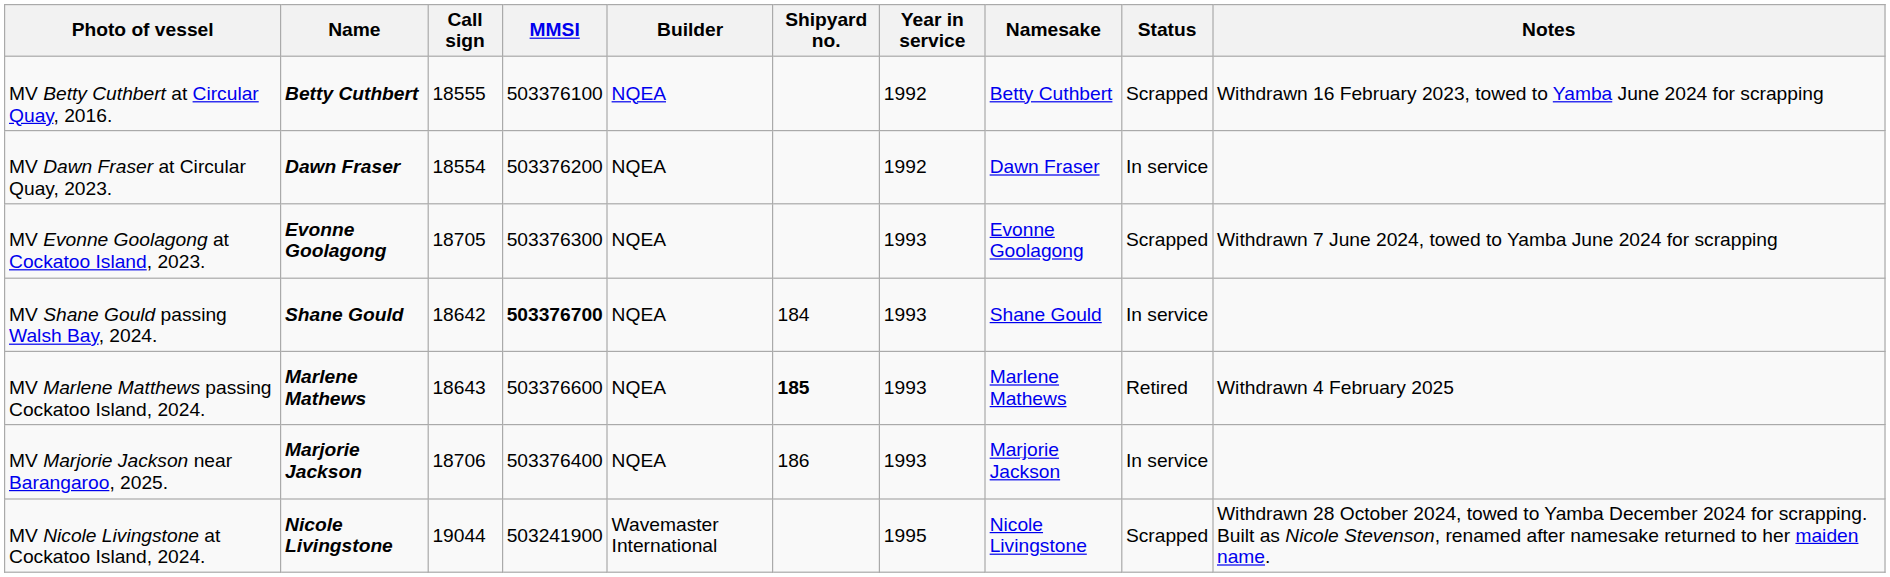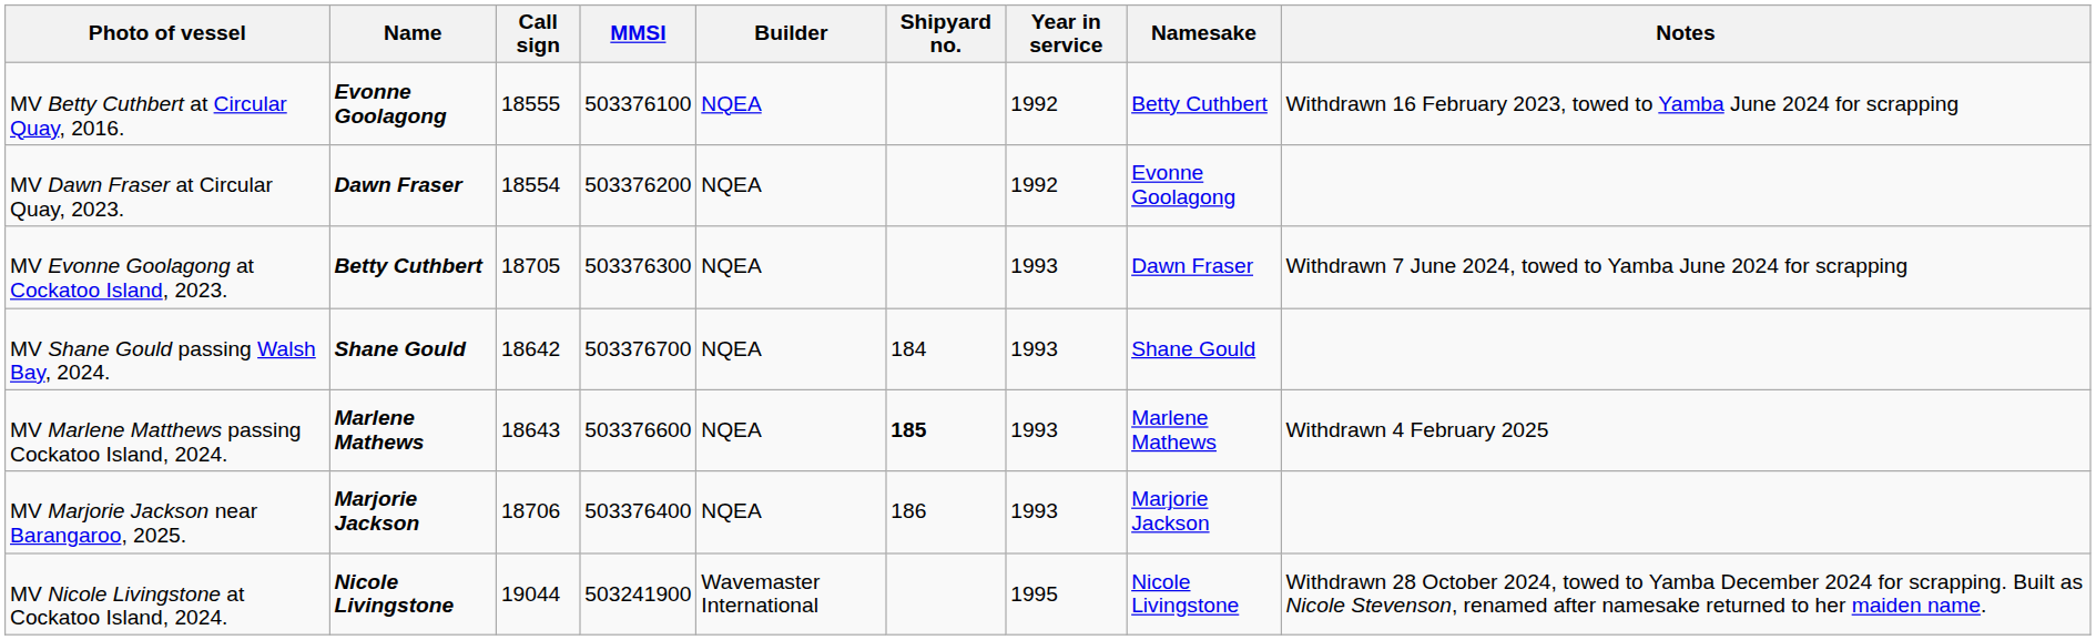- column: Status | Scrapped | In service | Scrapped | In service | Retired | In service | Scrapped
MV Betty Cuthbert at Circular Quay, 2016. | Name: Betty Cuthbert -> Evonne Goolagong
MV Dawn Fraser at Circular Quay, 2023. | Namesake: Dawn Fraser -> Evonne Goolagong
MV Evonne Goolagong at Cockatoo Island, 2023. | Name: Evonne Goolagong -> Betty Cuthbert
MV Evonne Goolagong at Cockatoo Island, 2023. | Namesake: Evonne Goolagong -> Dawn Fraser
MV Shane Gould passing Walsh Bay, 2024. | MMSI: bold -> normal
